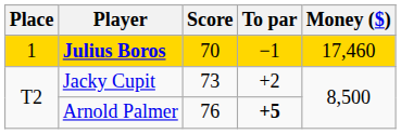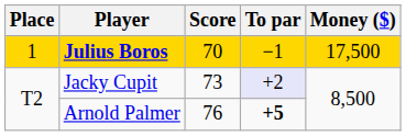Julius Boros | Money ($): 17,460 -> 17,500
Jacky Cupit | To par: no background -> lavender background
